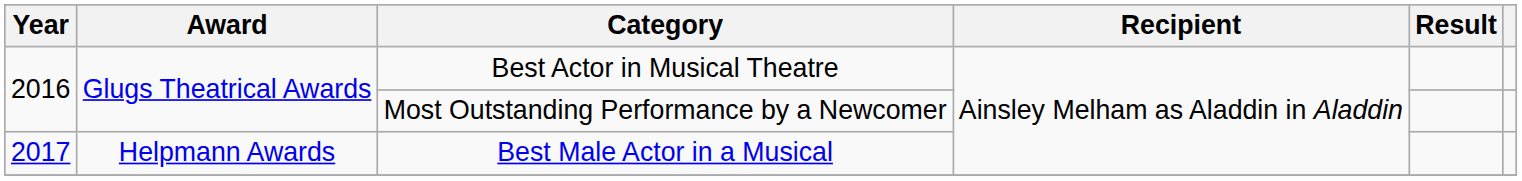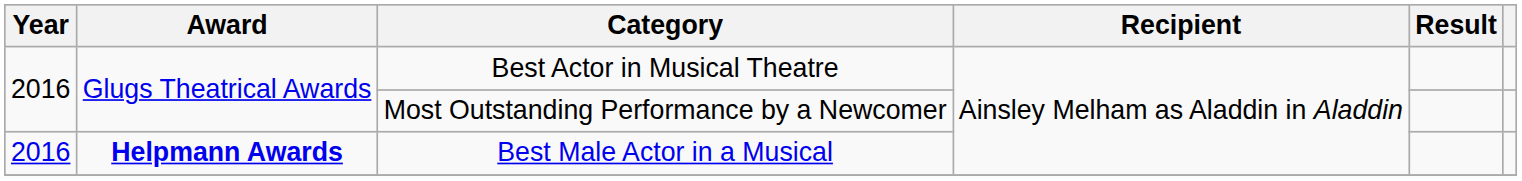Best Male Actor in a Musical | Year: 2017 -> 2016
Best Male Actor in a Musical | Award: normal -> bold
